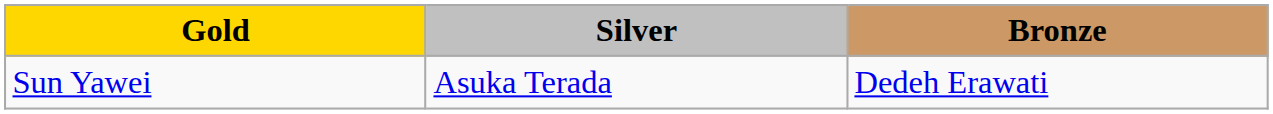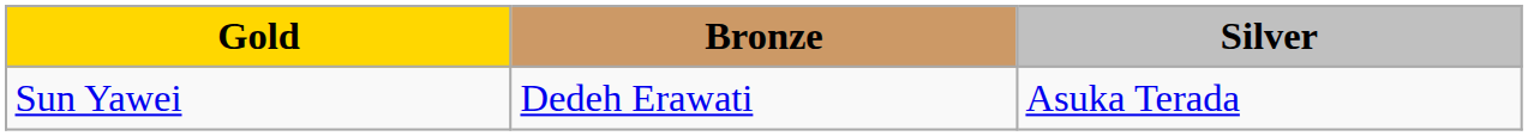columns swapped: Silver <-> Bronze
